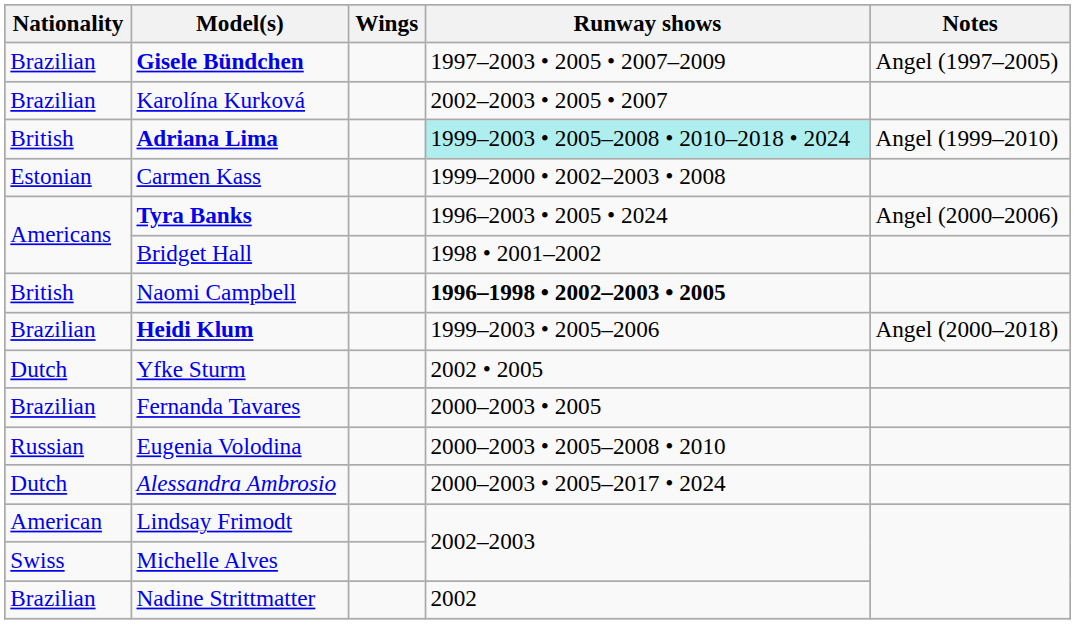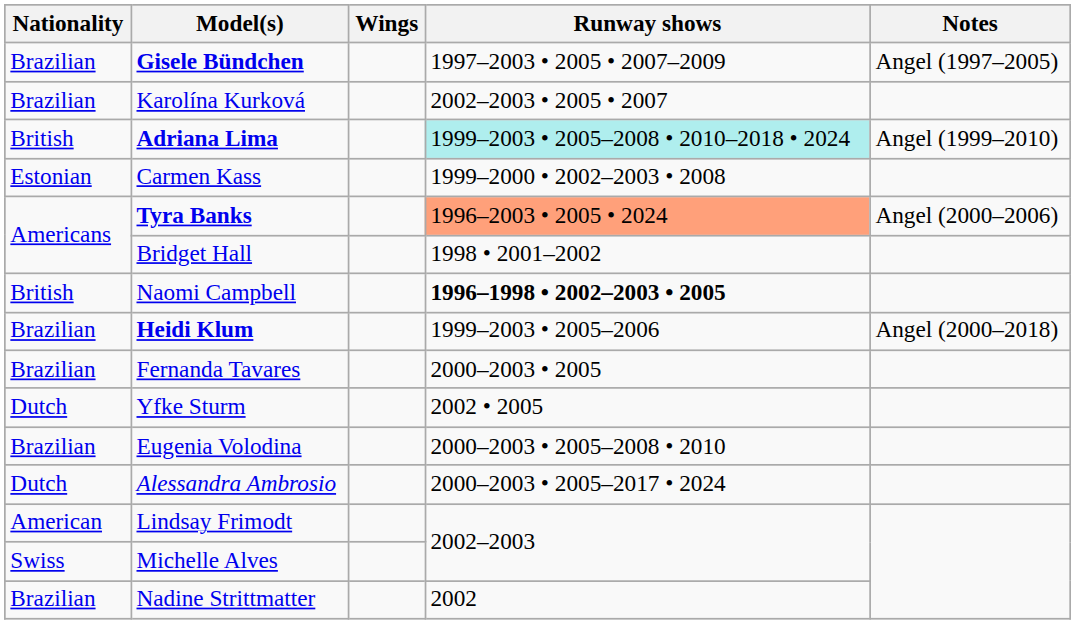Tyra Banks | Runway shows: no background -> lightsalmon background
rows swapped: Yfke Sturm <-> Fernanda Tavares
Eugenia Volodina | Nationality: Russian -> Brazilian
